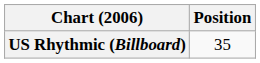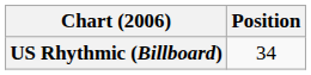US Rhythmic (Billboard) | Position: 35 -> 34
